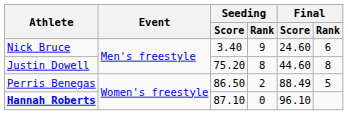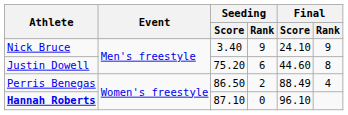Nick Bruce | Final / Score: 24.60 -> 24.10
Nick Bruce | Final / Rank: 6 -> 9
Justin Dowell | Seeding / Rank: 8 -> 6
Perris Benegas | Final / Rank: 5 -> 4
